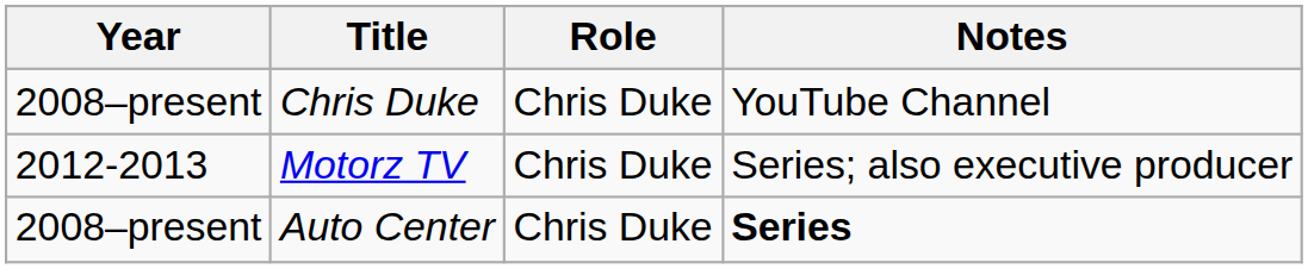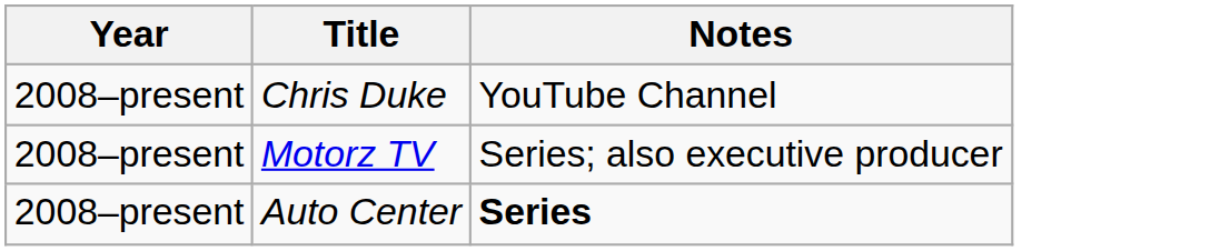- column: Role | Chris Duke | Chris Duke | Chris Duke
Motorz TV | Year: 2012-2013 -> 2008–present
